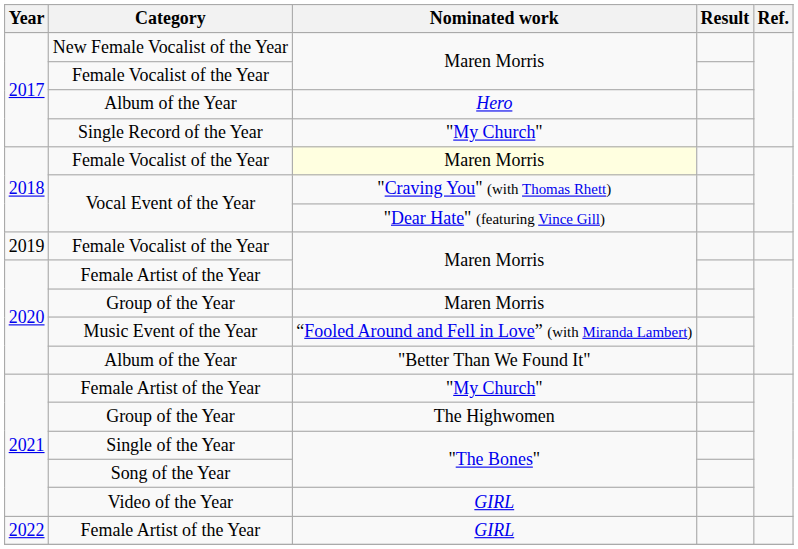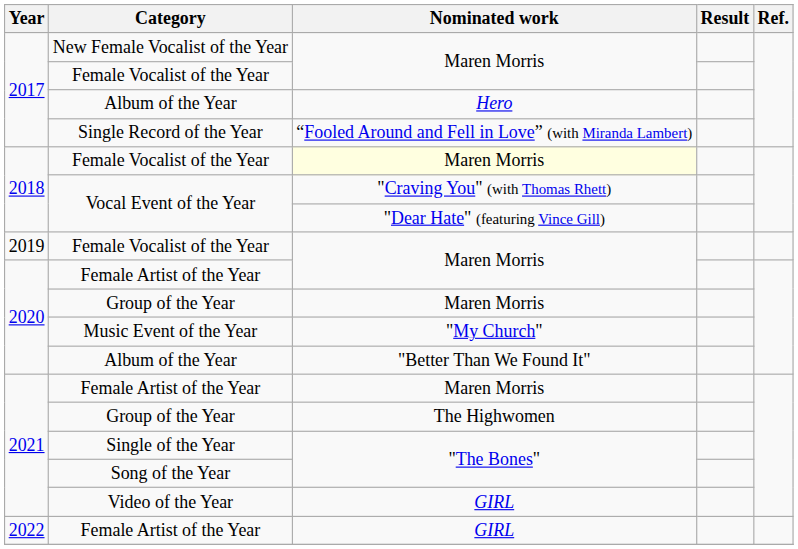Single Record of the Year | Nominated work: "My Church" -> “Fooled Around and Fell in Love” (with Miranda Lambert)
Music Event of the Year | Nominated work: “Fooled Around and Fell in Love” (with Miranda Lambert) -> "My Church"
2021 / Female Artist of the Year | Nominated work: "My Church" -> Maren Morris
